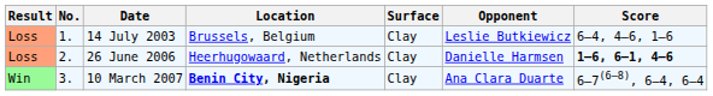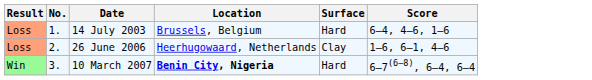- column: Opponent | Leslie Butkiewicz | Danielle Harmsen | Ana Clara Duarte
14 July 2003 | Surface: Clay -> Hard
26 June 2006 | Score: bold -> normal
10 March 2007 | Surface: Clay -> Hard
